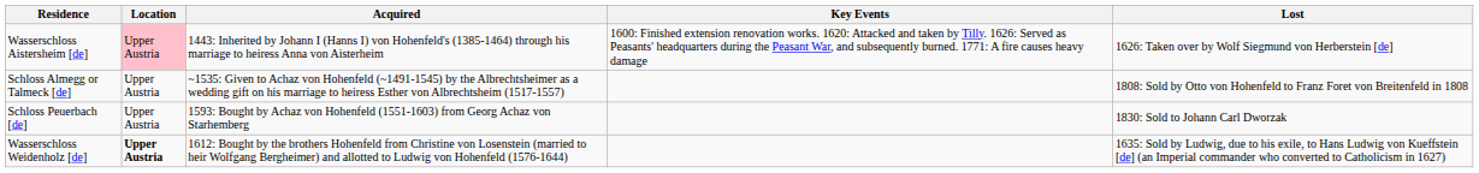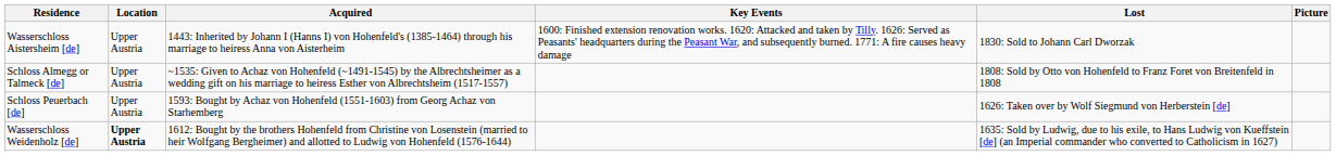+ column: Picture
Wasserschloss Aistersheim [de] | Location: pink background -> no background
Wasserschloss Aistersheim [de] | Lost: 1626: Taken over by Wolf Siegmund von Herberstein [de] -> 1830: Sold to Johann Carl Dworzak
Schloss Peuerbach [de] | Lost: 1830: Sold to Johann Carl Dworzak -> 1626: Taken over by Wolf Siegmund von Herberstein [de]
